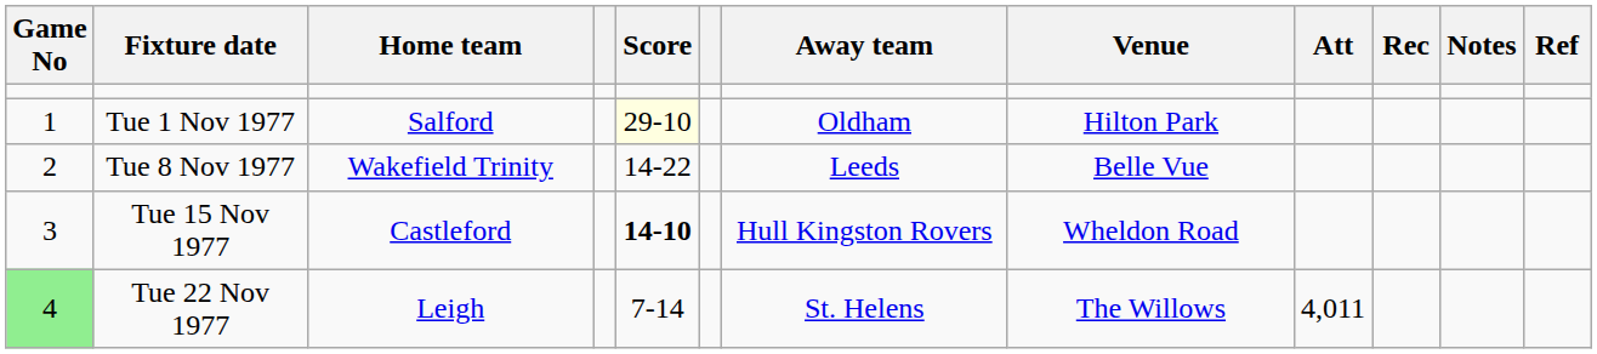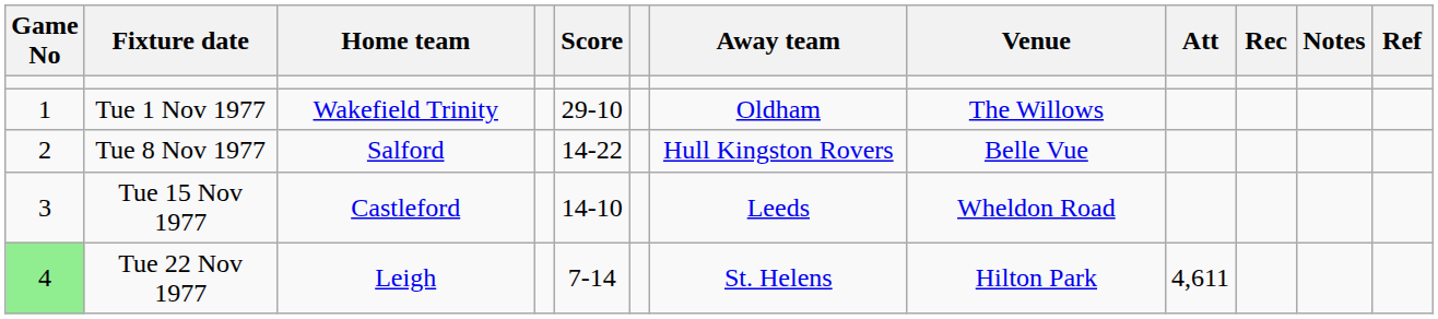Tue 1 Nov 1977 | Home team: Salford -> Wakefield Trinity
Tue 1 Nov 1977 | Score: lightyellow background -> no background
Tue 1 Nov 1977 | Venue: Hilton Park -> The Willows
Tue 8 Nov 1977 | Home team: Wakefield Trinity -> Salford
Tue 8 Nov 1977 | Away team: Leeds -> Hull Kingston Rovers
Tue 15 Nov 1977 | Score: bold -> normal
Tue 15 Nov 1977 | Away team: Hull Kingston Rovers -> Leeds
Tue 22 Nov 1977 | Venue: The Willows -> Hilton Park
Tue 22 Nov 1977 | Att: 4,011 -> 4,611
